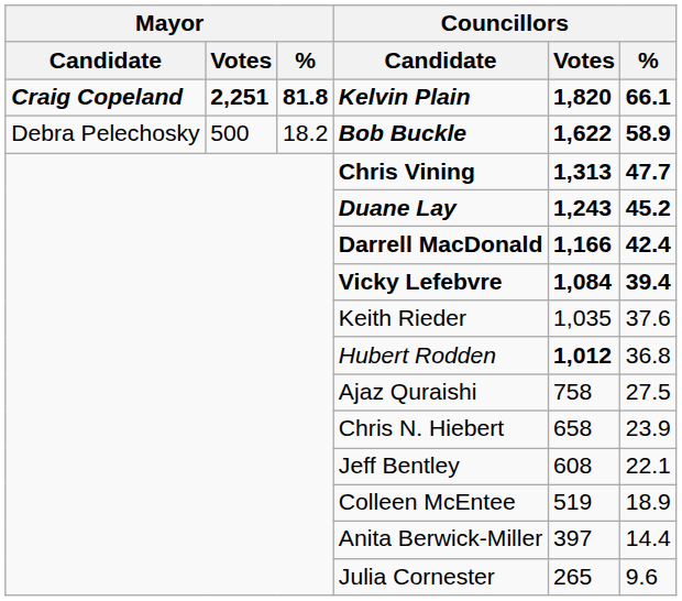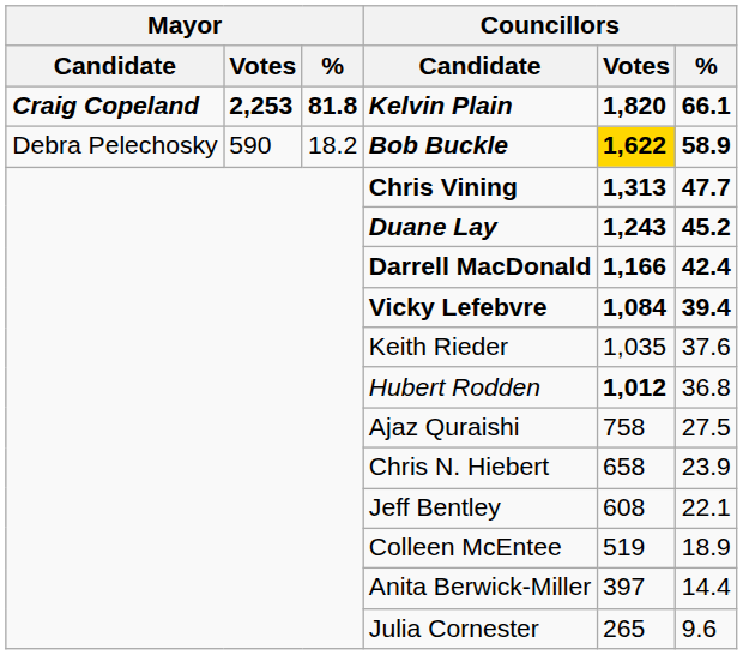Kelvin Plain | Mayor / Votes: 2,251 -> 2,253
Bob Buckle | Mayor / Votes: 500 -> 590
Bob Buckle | Councillors / Votes: no background -> gold background
